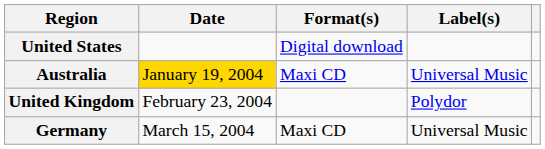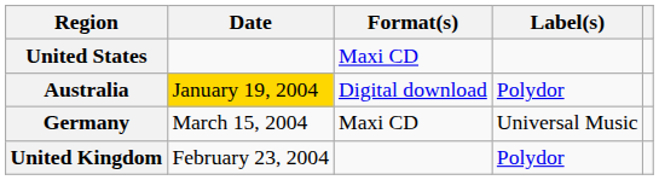United States | Format(s): Digital download -> Maxi CD
Australia | Format(s): Maxi CD -> Digital download
Australia | Label(s): Universal Music -> Polydor
rows swapped: United Kingdom <-> Germany
